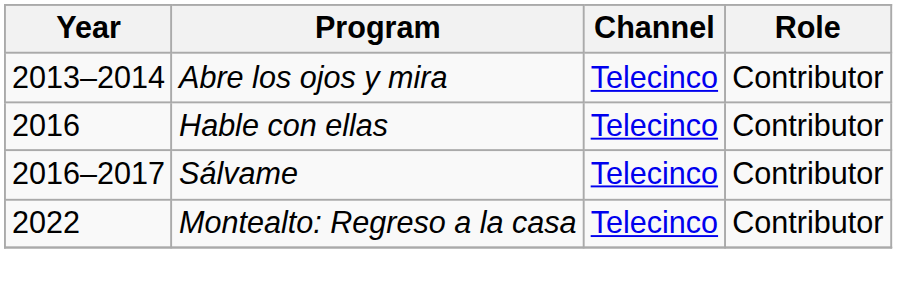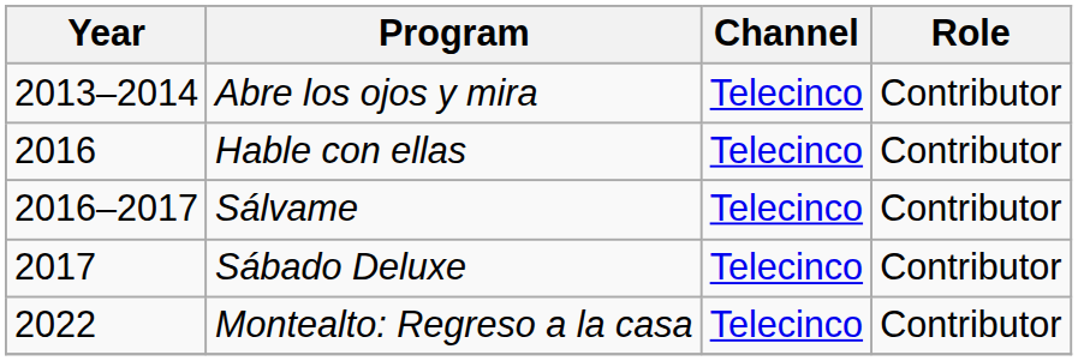+ row: 2017 | Sábado Deluxe | Telecinco | Contributor
